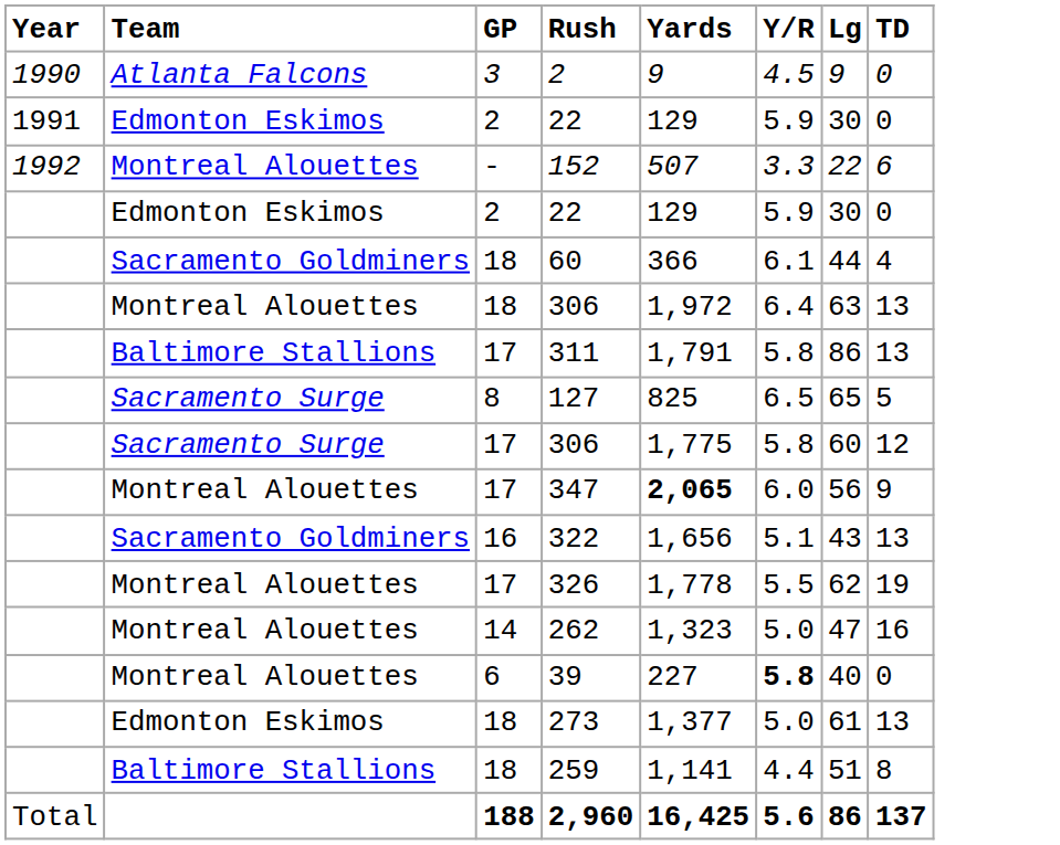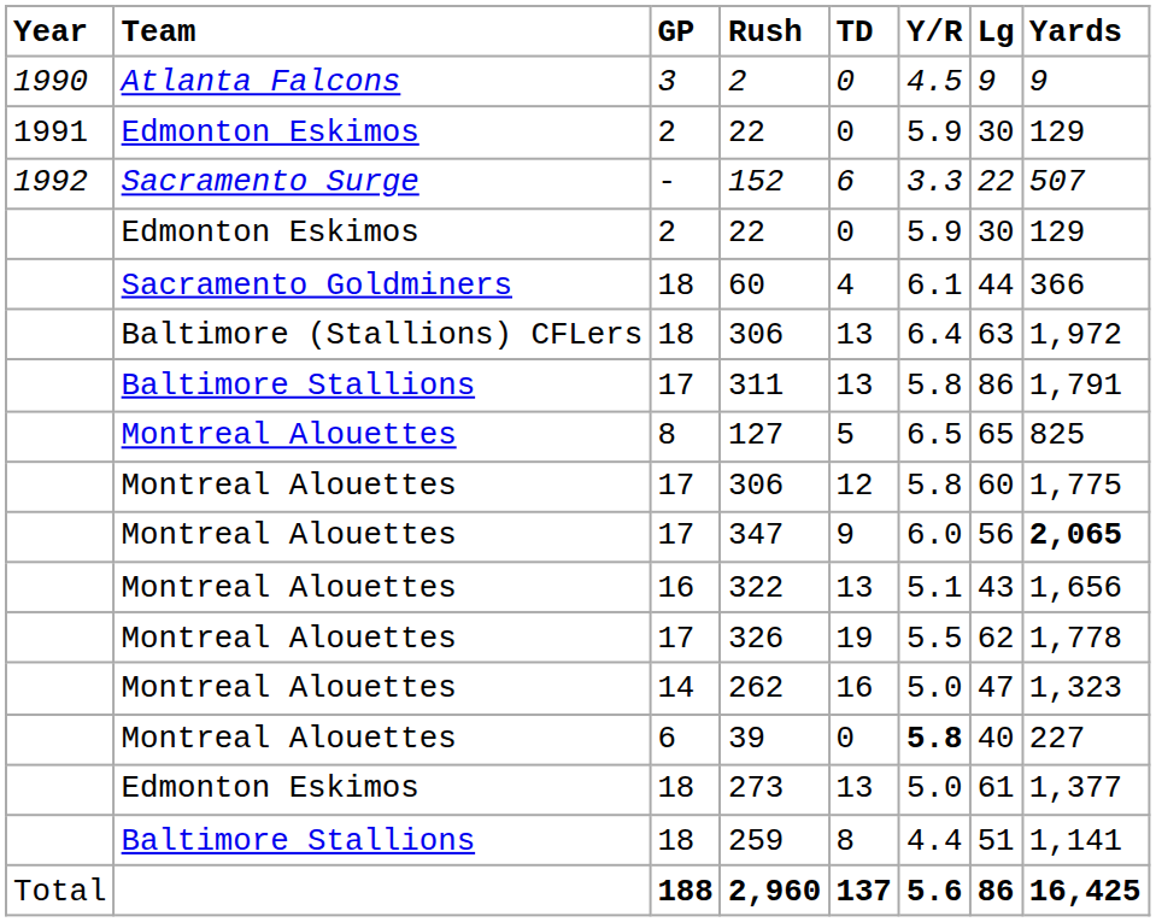columns swapped: Yards <-> TD
152 | Team: Montreal Alouettes -> Sacramento Surge
18 / 306 | Team: Montreal Alouettes -> Baltimore (Stallions) CFLers
127 | Team: Sacramento Surge -> Montreal Alouettes
17 / 306 | Team: Sacramento Surge -> Montreal Alouettes
322 | Team: Sacramento Goldminers -> Montreal Alouettes
